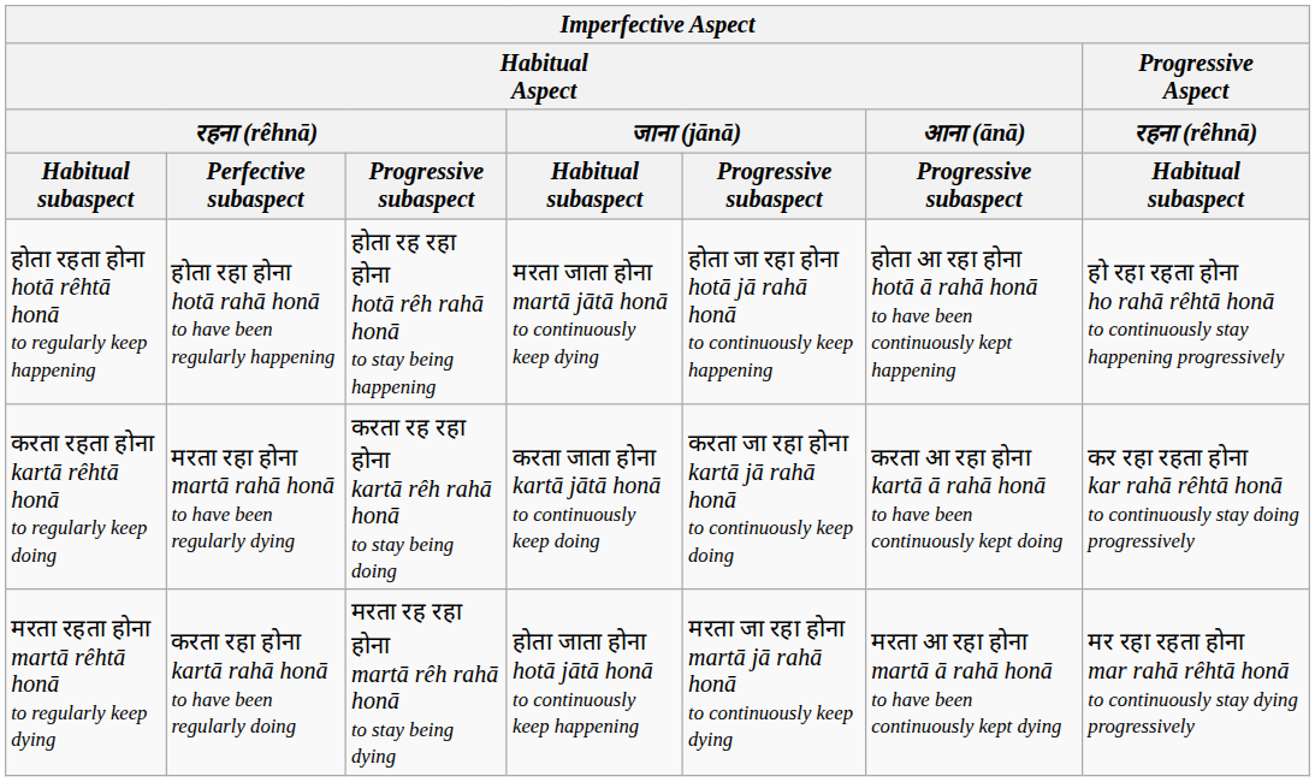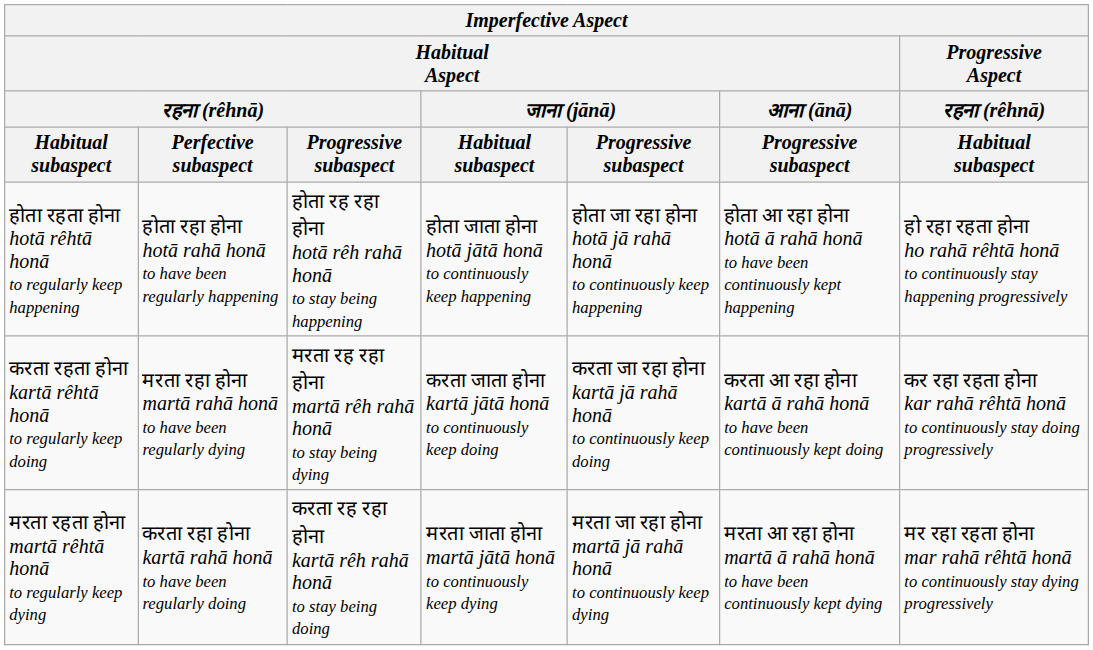होता रहता होना hotā rêhtā honā to regularly keep happening | Habitual Aspect / जाना (jānā) / Habitual subaspect: मरता जाता होना martā jātā honā to continuously keep dying -> होता जाता होना hotā jātā honā to continuously keep happening
करता रहता होना kartā rêhtā honā to regularly keep doing | Habitual Aspect / रहना (rêhnā) / Progressive subaspect: करता रह रहा होना kartā rêh rahā honā to stay being doing -> मरता रह रहा होना martā rêh rahā honā to stay being dying
मरता रहता होना martā rêhtā honā to regularly keep dying | Habitual Aspect / रहना (rêhnā) / Progressive subaspect: मरता रह रहा होना martā rêh rahā honā to stay being dying -> करता रह रहा होना kartā rêh rahā honā to stay being doing
मरता रहता होना martā rêhtā honā to regularly keep dying | Habitual Aspect / जाना (jānā) / Habitual subaspect: होता जाता होना hotā jātā honā to continuously keep happening -> मरता जाता होना martā jātā honā to continuously keep dying
